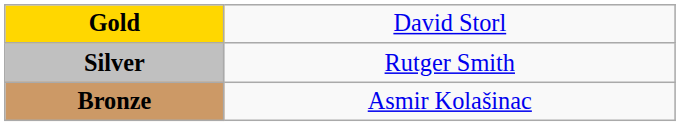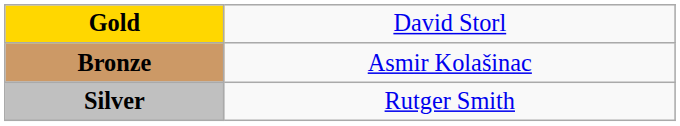rows swapped: Silver <-> Bronze
